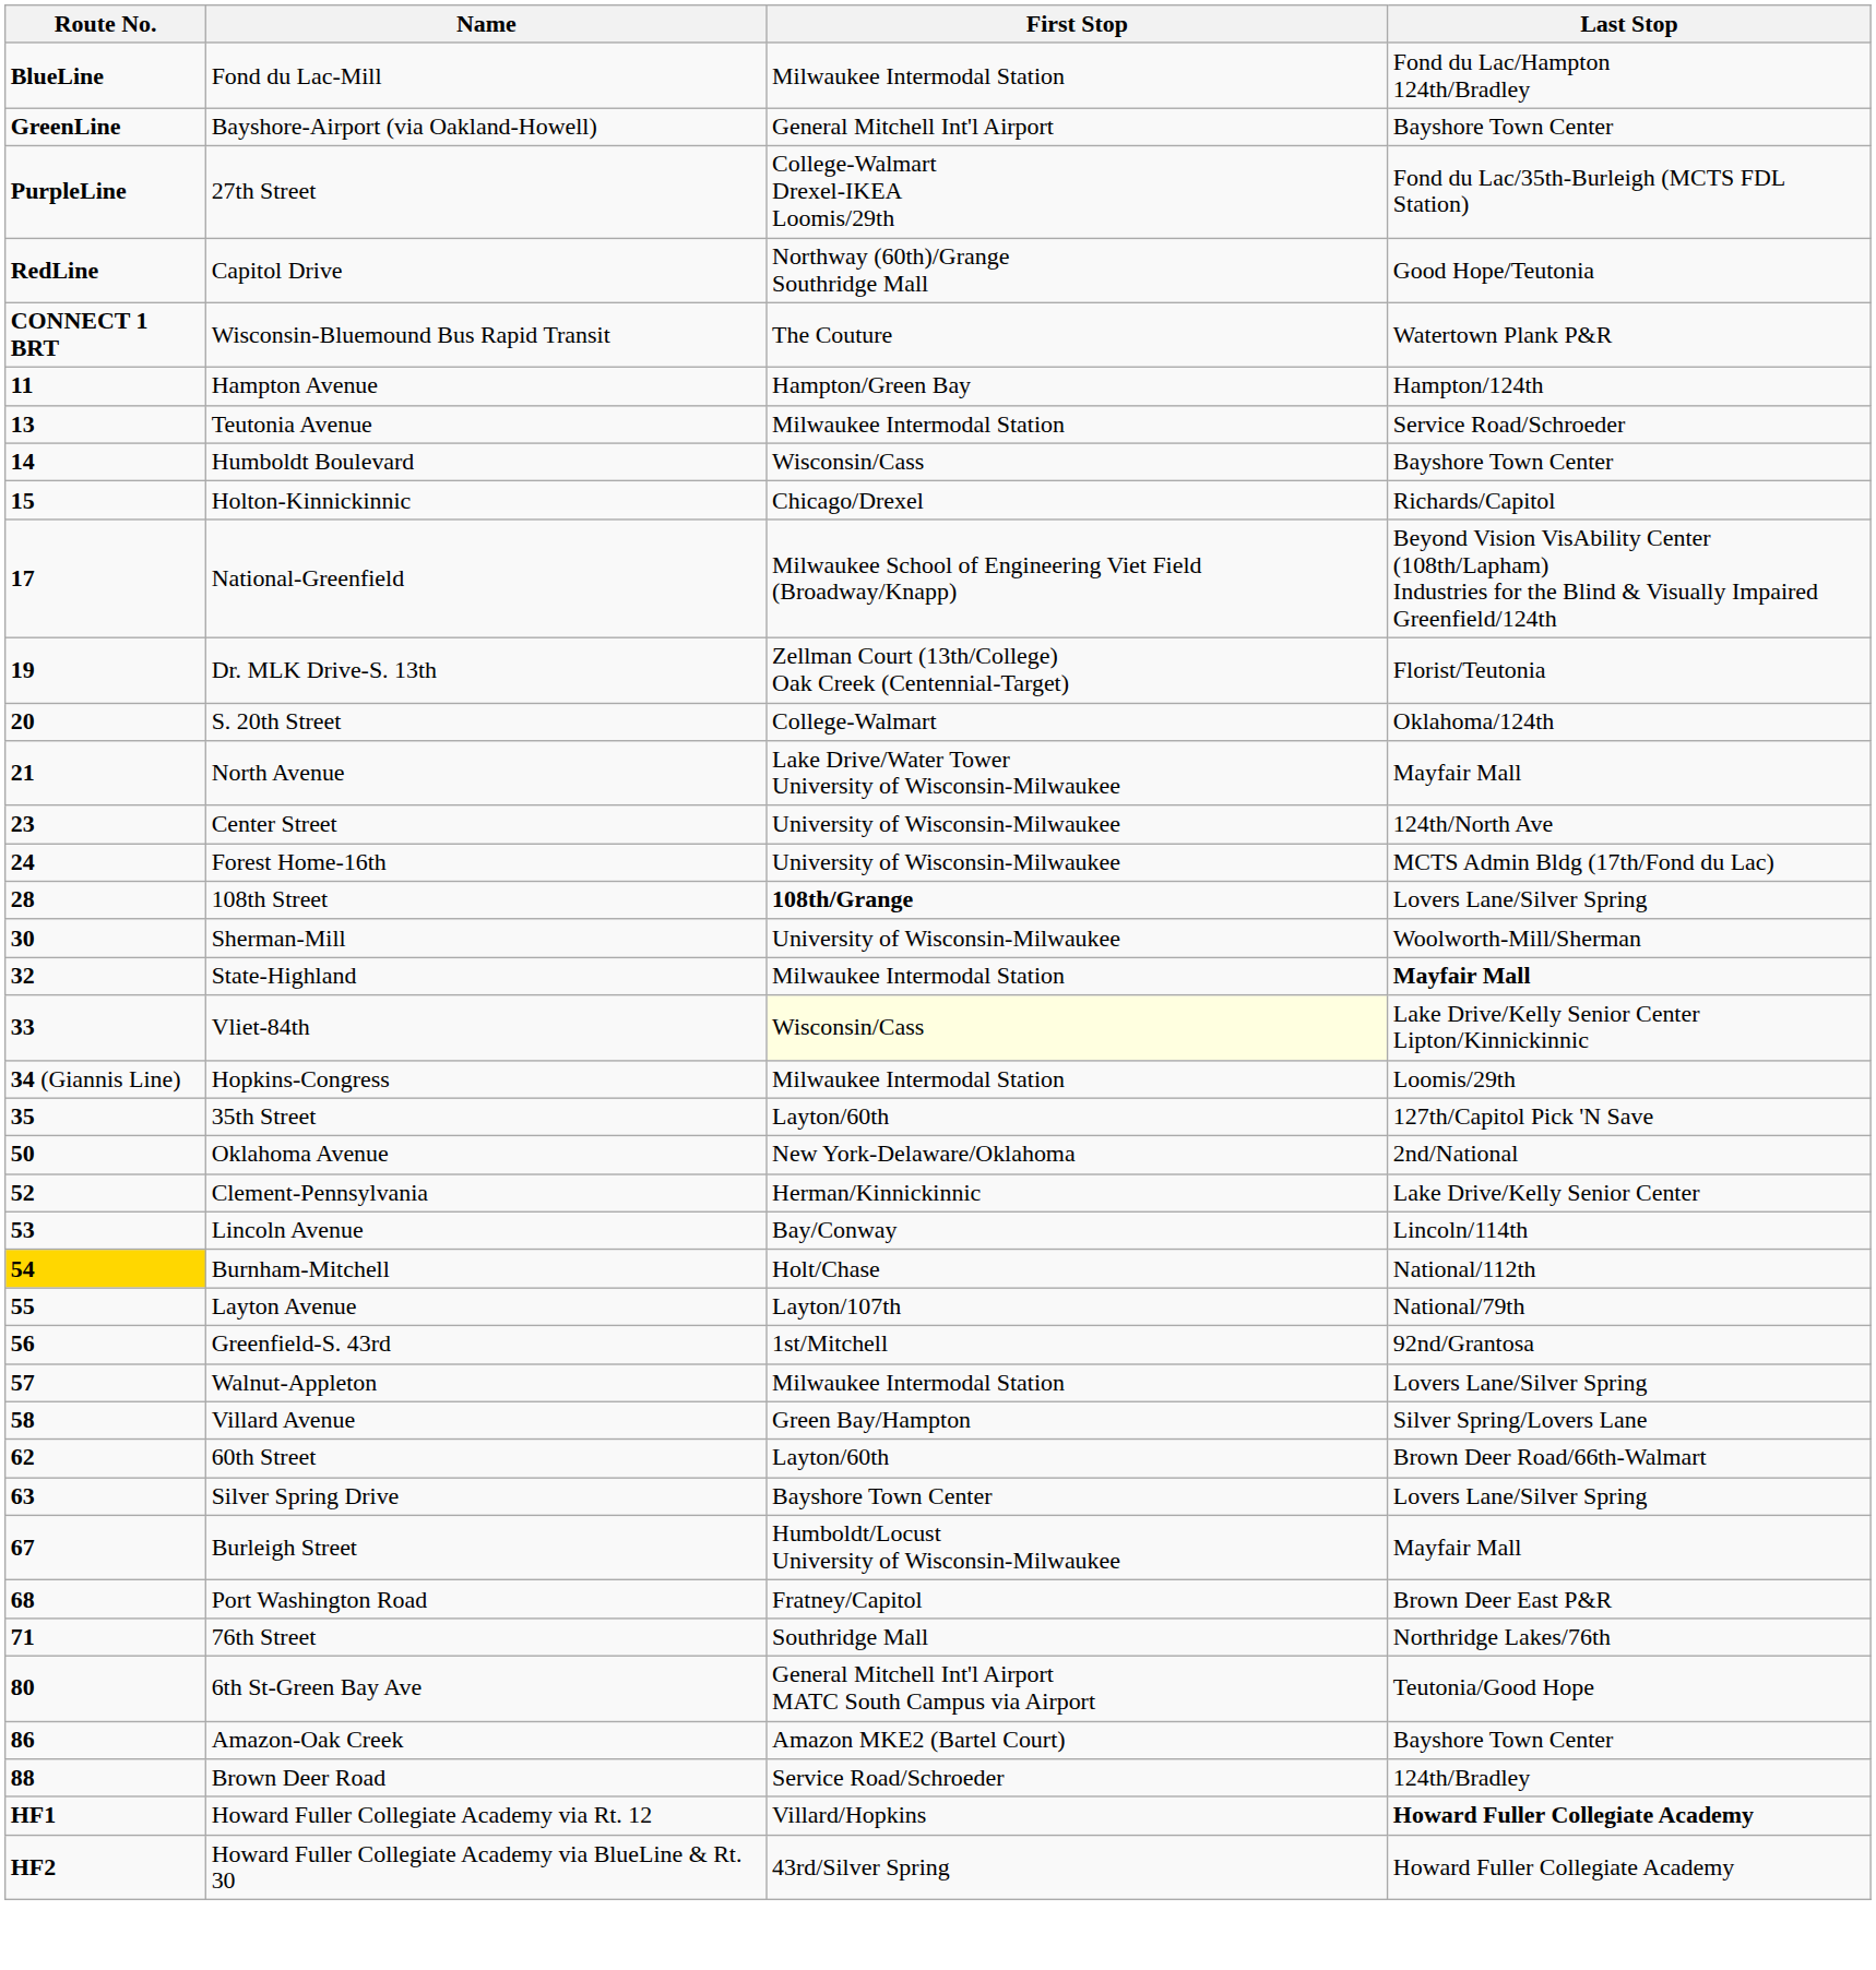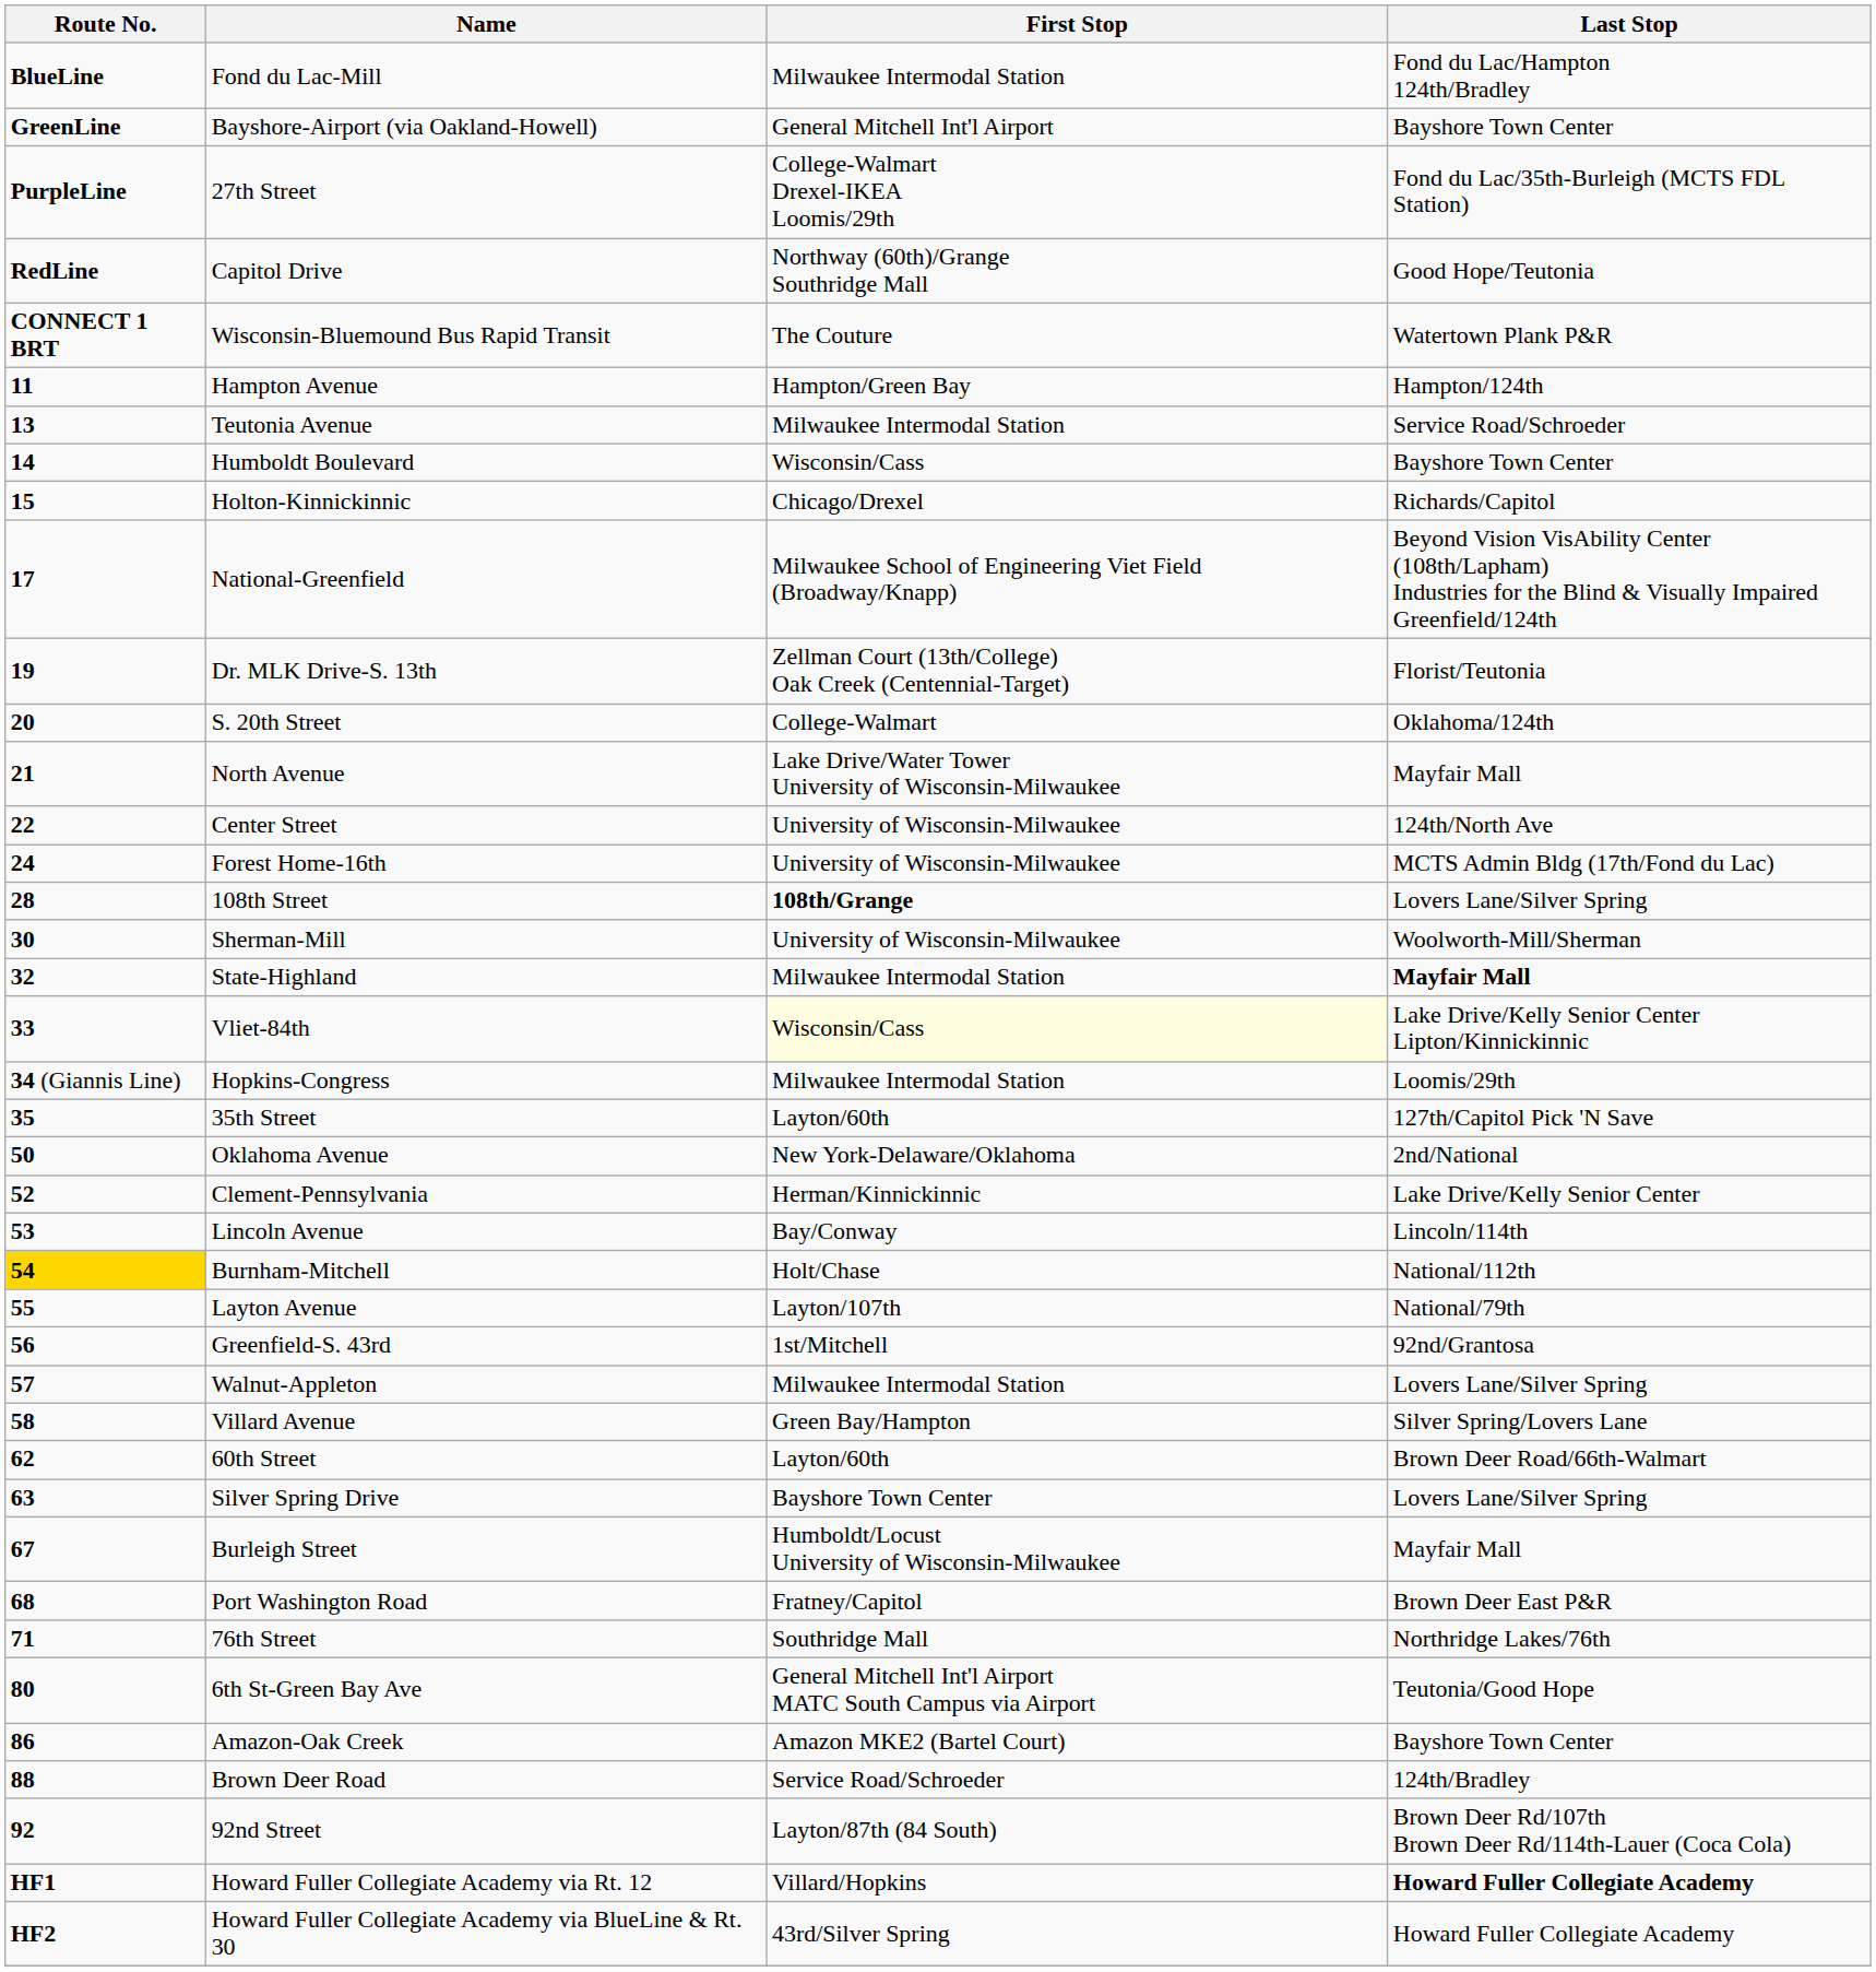Center Street | Route No.: 23 -> 22
+ row: 92 | 92nd Street | Layton/87th (84 South) | Brown Deer Rd/107th Brown Deer Rd/114th-Lauer (Coca Cola)
